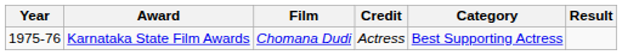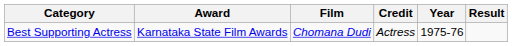columns swapped: Year <-> Category
